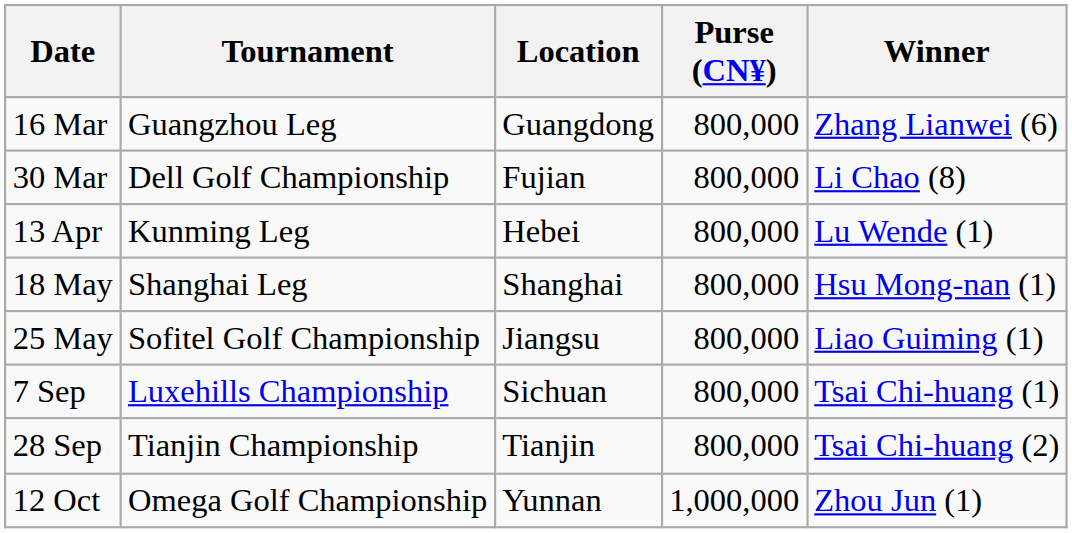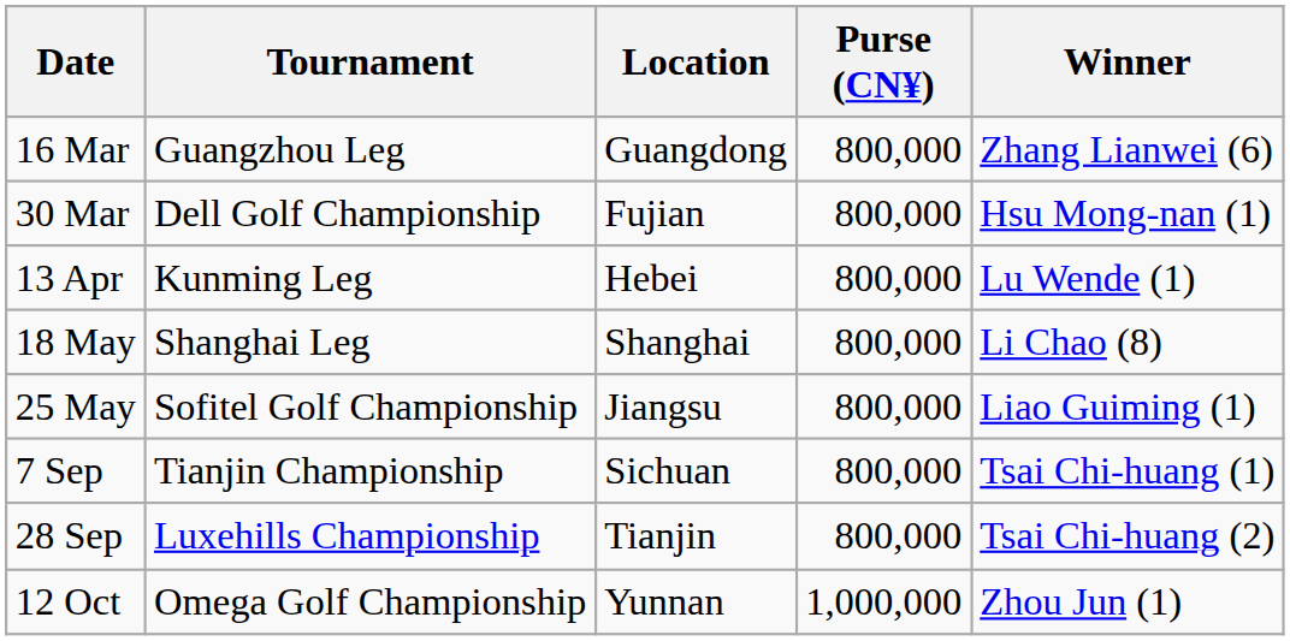30 Mar | Winner: Li Chao (8) -> Hsu Mong-nan (1)
18 May | Winner: Hsu Mong-nan (1) -> Li Chao (8)
7 Sep | Tournament: Luxehills Championship -> Tianjin Championship
28 Sep | Tournament: Tianjin Championship -> Luxehills Championship
